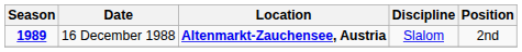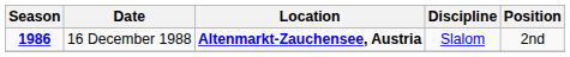16 December 1988 | Season: 1989 -> 1986
